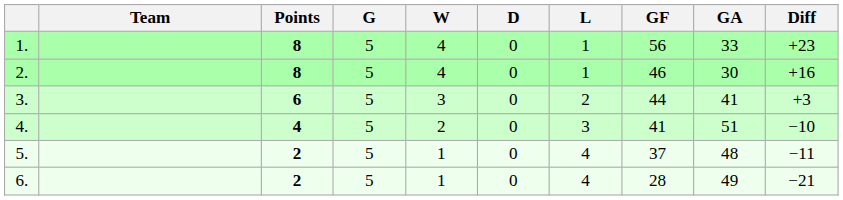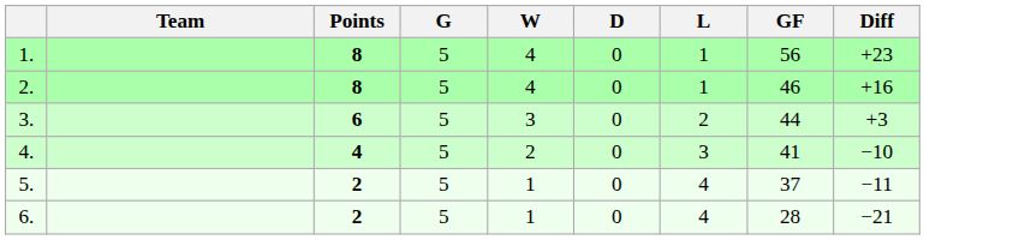- column: GA | 33 | 30 | 41 | 51 | 48 | 49
